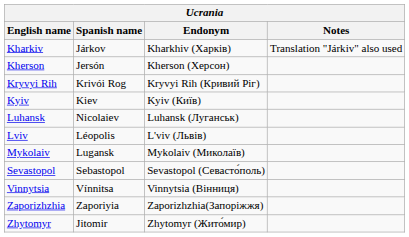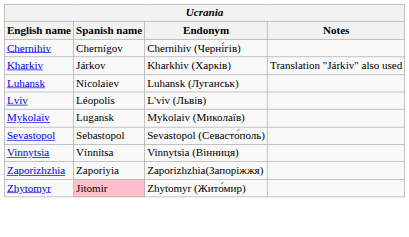+ row: Chernihiv | Chernígov | Chernihiv (Черні́гів)
- row: Kherson | Jersón | Kherson (Херсон)
- row: Kryvyi Rih | Krivói Rog | Kryvyi Rih (Кривий Ріг)
- row: Kyiv | Kiev | Kyiv (Київ)
Zhytomyr | Spanish name: no background -> pink background
